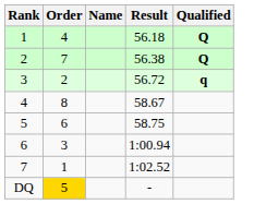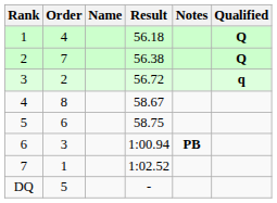+ column: Notes | PB
DQ | Order: gold background -> no background
